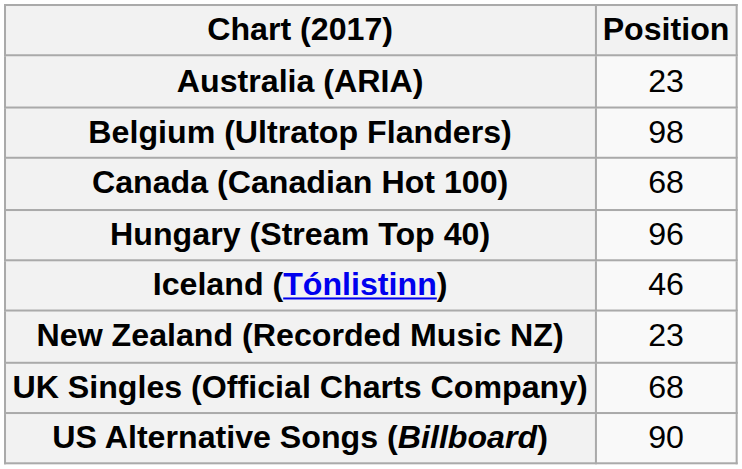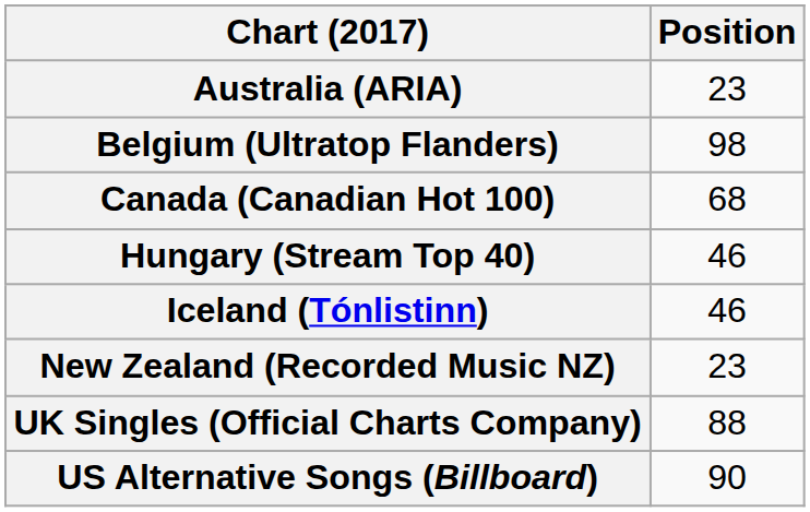Hungary (Stream Top 40) | Position: 96 -> 46
UK Singles (Official Charts Company) | Position: 68 -> 88
